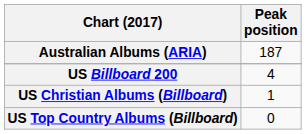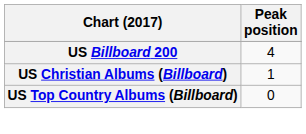- row: Australian Albums (ARIA) | 187
